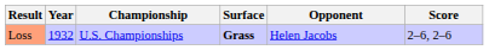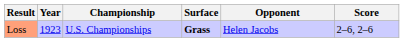Loss | Year: 1932 -> 1923
